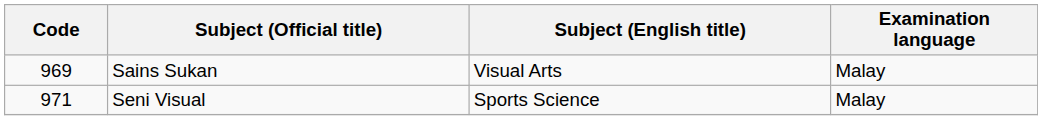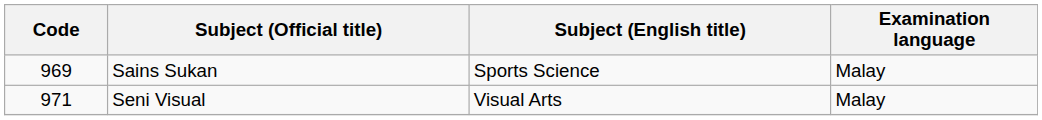Sains Sukan | Subject (English title): Visual Arts -> Sports Science
Seni Visual | Subject (English title): Sports Science -> Visual Arts
